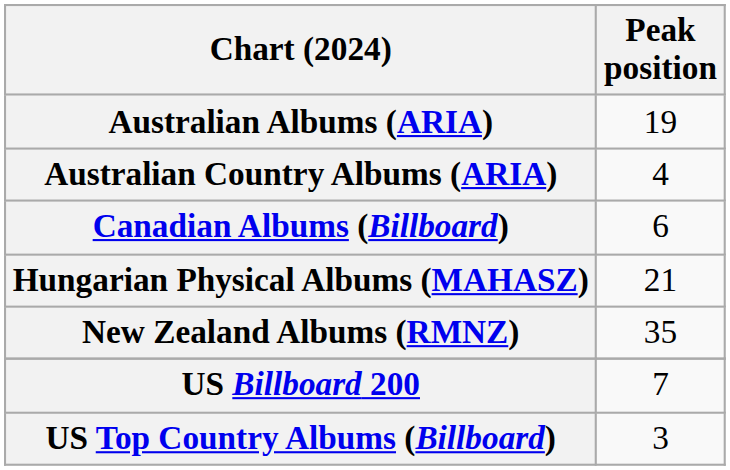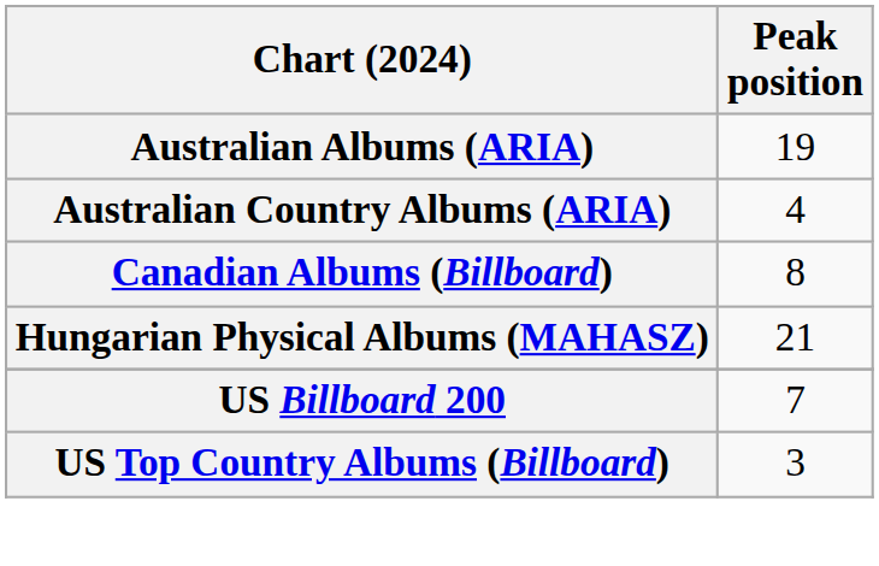Canadian Albums (Billboard) | Peak position: 6 -> 8
- row: New Zealand Albums (RMNZ) | 35
